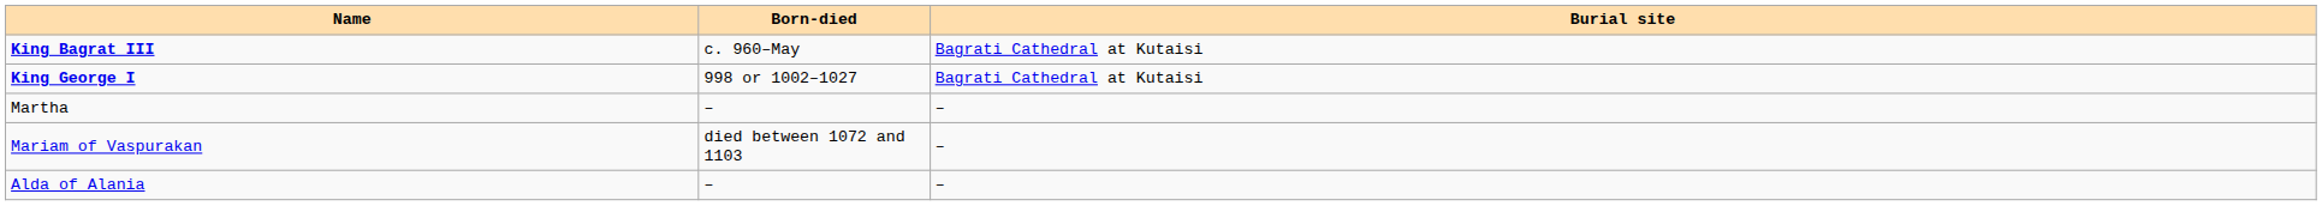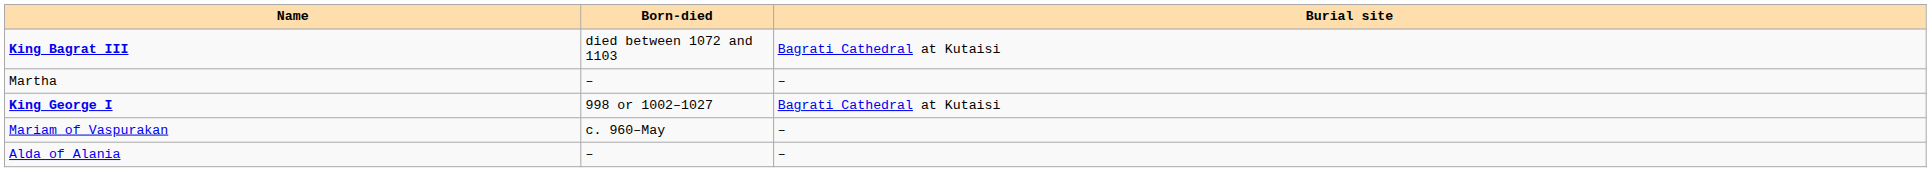King Bagrat III | Born-died: c. 960–May -> died between 1072 and 1103
rows swapped: Martha <-> King George I
Mariam of Vaspurakan | Born-died: died between 1072 and 1103 -> c. 960–May
